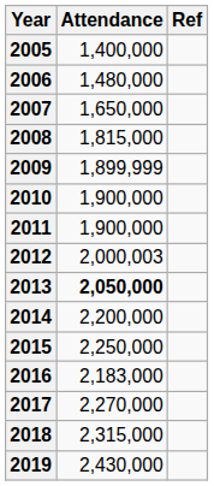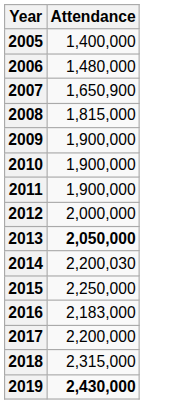- column: Ref
2007 | Attendance: 1,650,000 -> 1,650,900
2009 | Attendance: 1,899,999 -> 1,900,000
2012 | Attendance: 2,000,003 -> 2,000,000
2014 | Attendance: 2,200,000 -> 2,200,030
2017 | Attendance: 2,270,000 -> 2,200,000
2019 | Attendance: normal -> bold
